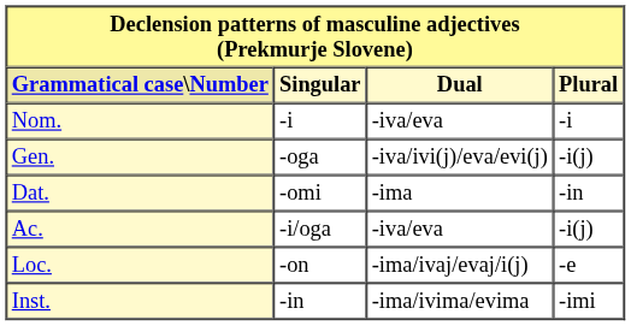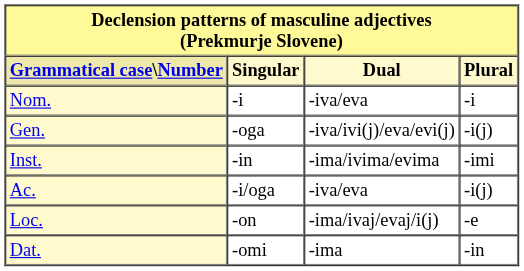rows swapped: Dat. <-> Inst.
